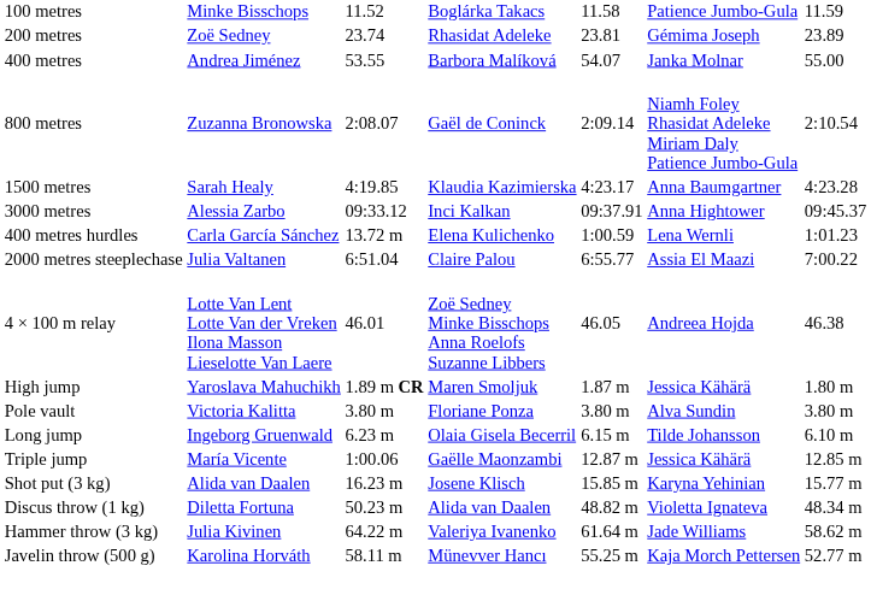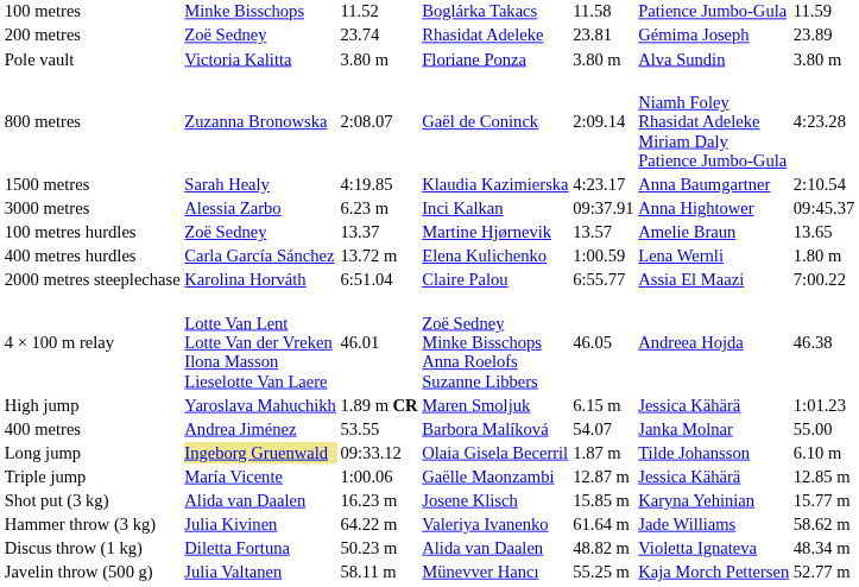rows swapped: 400 metres <-> Pole vault
800 metres | column 7: 2:10.54 -> 4:23.28
1500 metres | column 7: 4:23.28 -> 2:10.54
3000 metres | column 3: 09:33.12 -> 6.23 m
+ row: 100 metres hurdles | Zoë Sedney | 13.37 | Martine Hjørnevik | 13.57 | Amelie Braun | 13.65
400 metres hurdles | column 7: 1:01.23 -> 1.80 m
2000 metres steeplechase | column 2: Julia Valtanen -> Karolina Horváth
High jump | column 5: 1.87 m -> 6.15 m
High jump | column 7: 1.80 m -> 1:01.23
Long jump | column 2: no background -> khaki background
Long jump | column 3: 6.23 m -> 09:33.12
Long jump | column 5: 6.15 m -> 1.87 m
rows swapped: Discus throw (1 kg) <-> Hammer throw (3 kg)
Javelin throw (500 g) | column 2: Karolina Horváth -> Julia Valtanen
